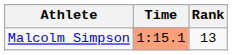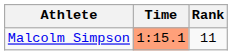Malcolm Simpson | Rank: 13 -> 11
